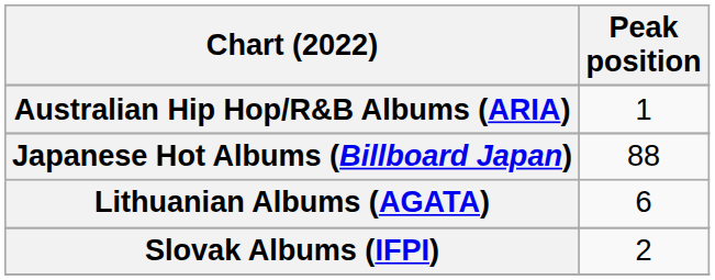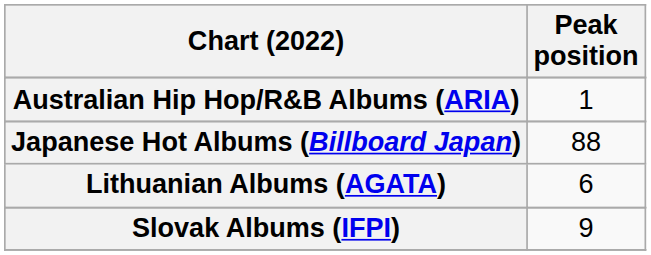Slovak Albums (IFPI) | Peak position: 2 -> 9
